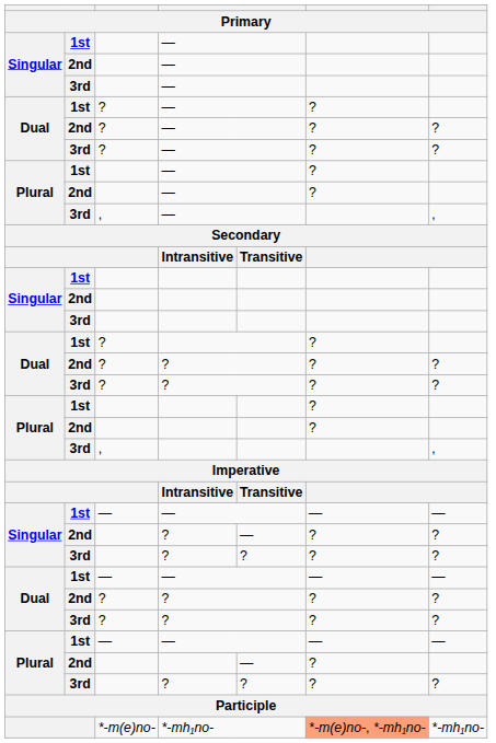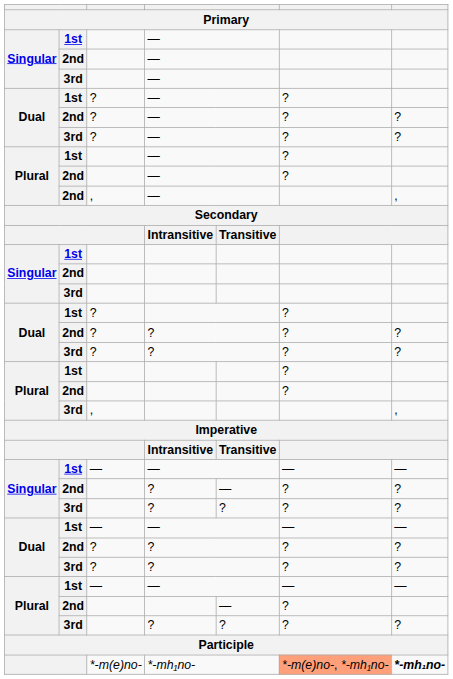, / — | column 2: 3rd -> 2nd
*-m(e)no- | column 7: normal -> bold
